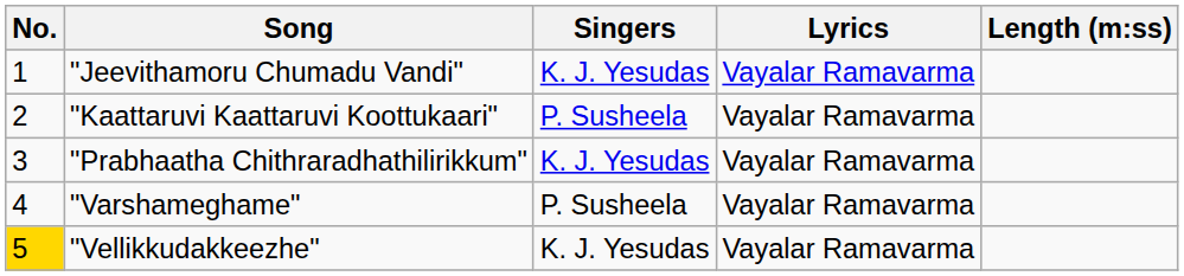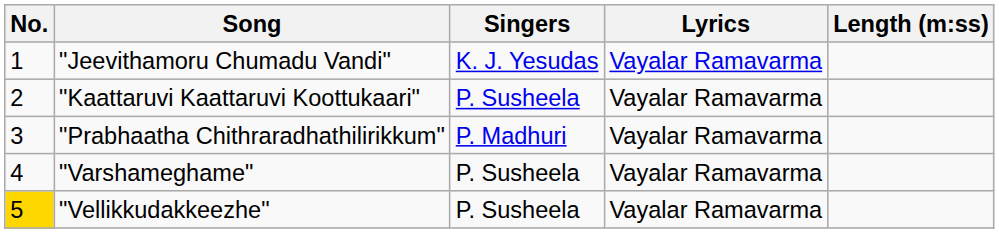"Prabhaatha Chithraradhathilirikkum" | Singers: K. J. Yesudas -> P. Madhuri
"Vellikkudakkeezhe" | Singers: K. J. Yesudas -> P. Susheela
